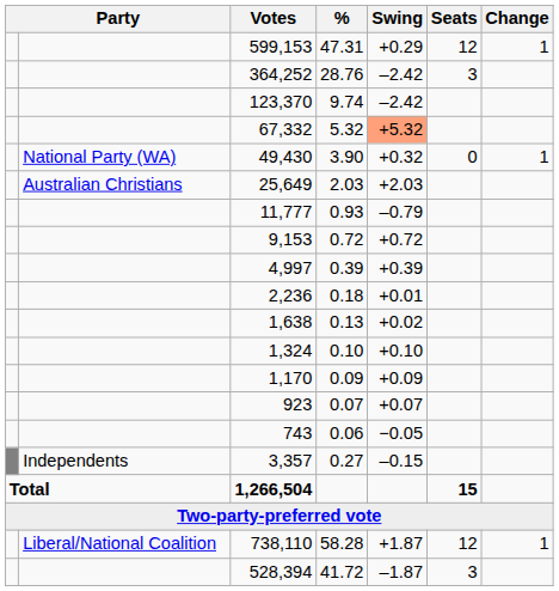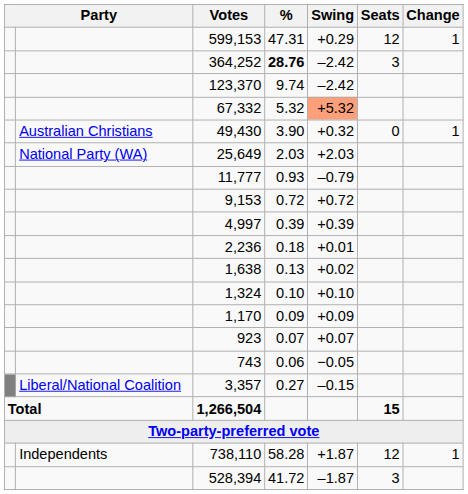364,252 | %: normal -> bold
49,430 | column 2: National Party (WA) -> Australian Christians
25,649 | column 2: Australian Christians -> National Party (WA)
3,357 | column 2: Independents -> Liberal/National Coalition
738,110 | column 2: Liberal/National Coalition -> Independents
